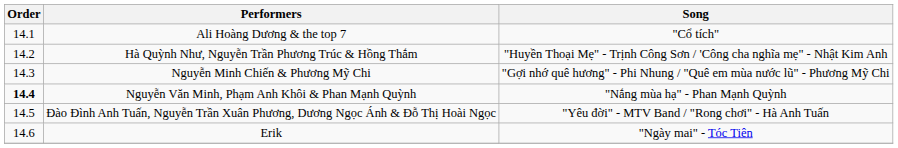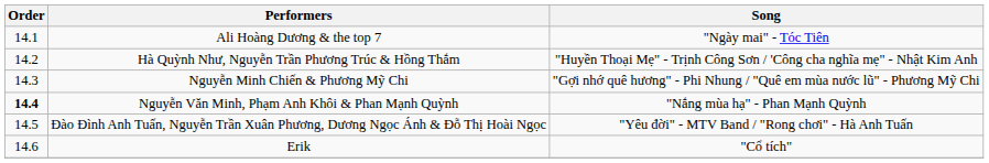Ali Hoàng Dương & the top 7 | Song: "Cổ tích" -> "Ngày mai" - Tóc Tiên
Erik | Song: "Ngày mai" - Tóc Tiên -> "Cổ tích"
